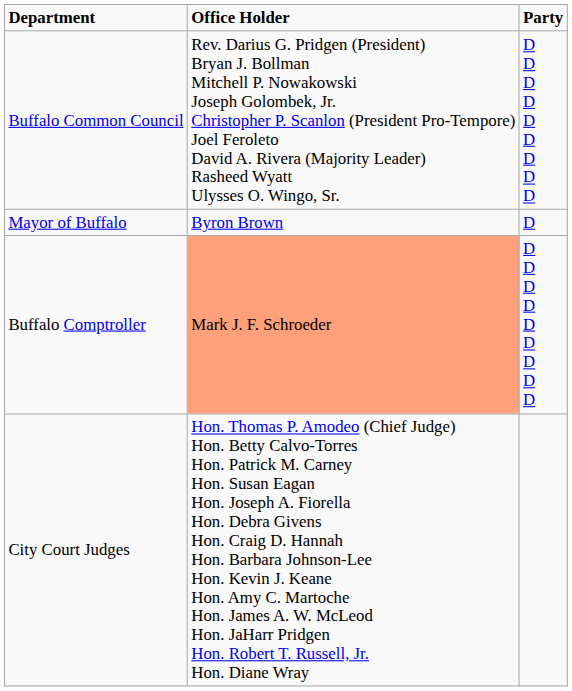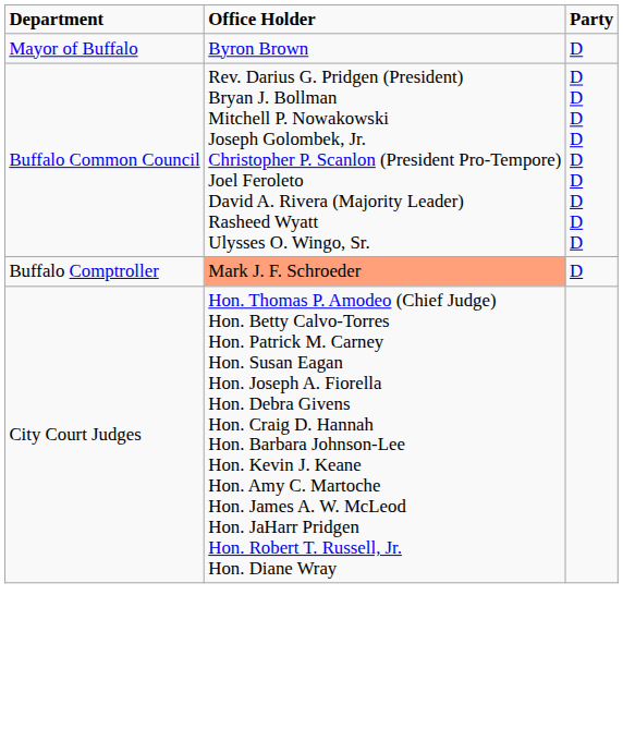rows swapped: Mayor of Buffalo <-> Buffalo Common Council
Buffalo Comptroller | Party: D D D D D D D D D -> D
